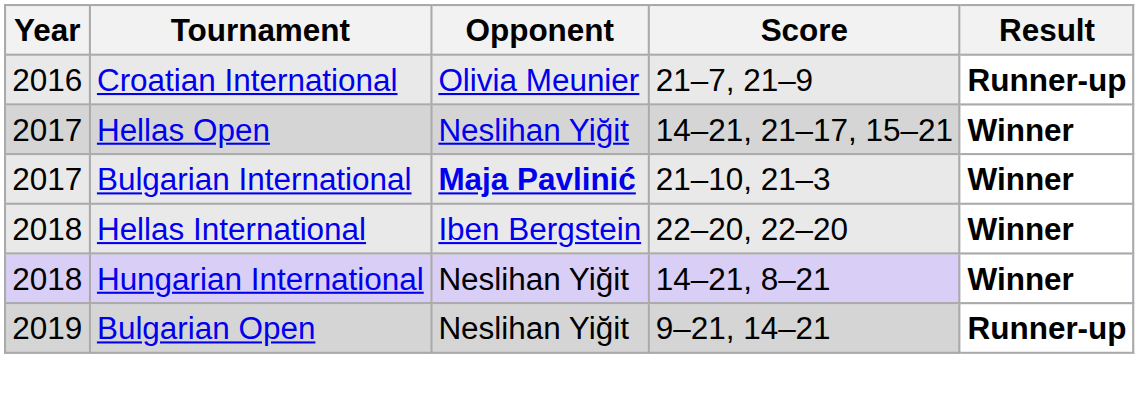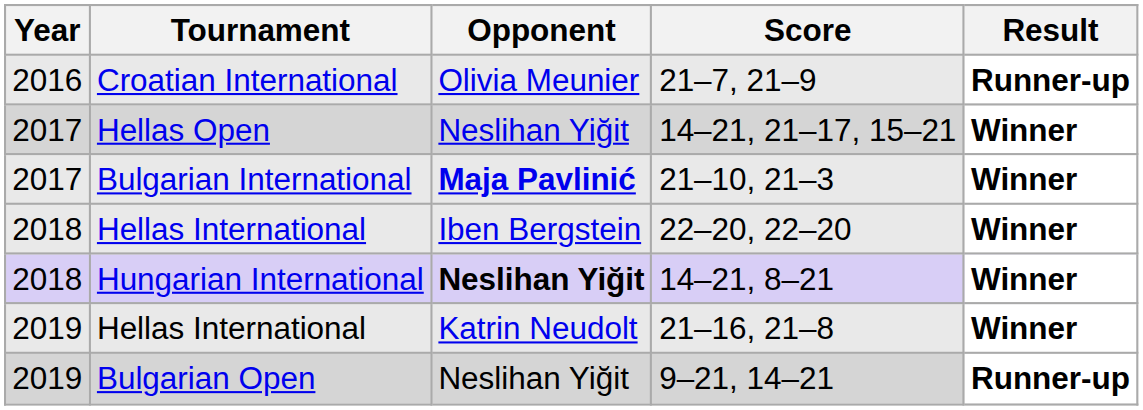14–21, 8–21 | Opponent: normal -> bold
+ row: 2019 | Hellas International | Katrin Neudolt | 21–16, 21–8 | Winner
